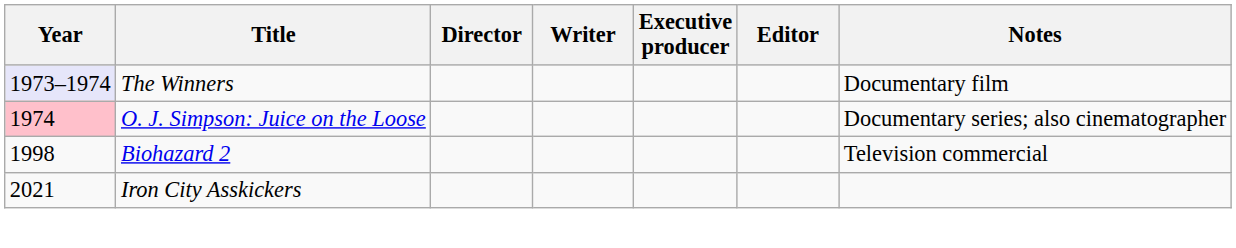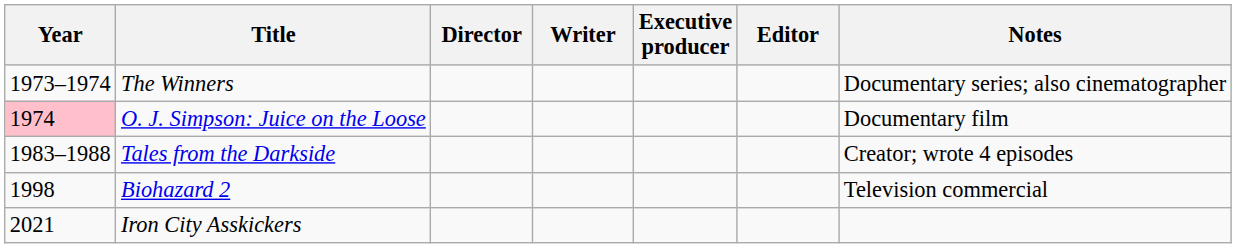The Winners | Year: lavender background -> no background
The Winners | Notes: Documentary film -> Documentary series; also cinematographer
O. J. Simpson: Juice on the Loose | Notes: Documentary series; also cinematographer -> Documentary film
+ row: 1983–1988 | Tales from the Darkside | Creator; wrote 4 episodes
